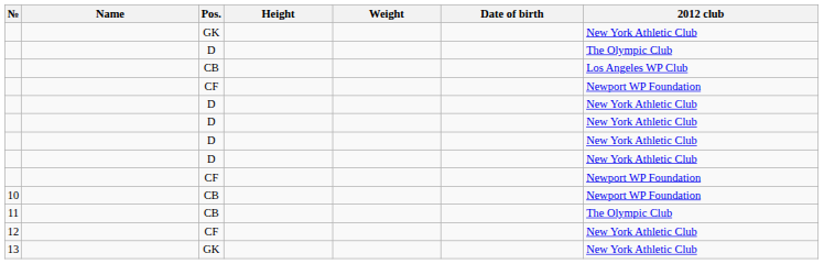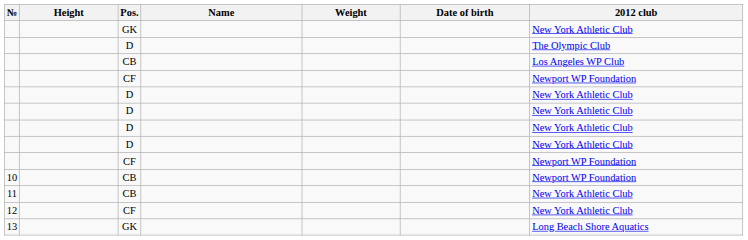columns swapped: Name <-> Height
11 | 2012 club: The Olympic Club -> New York Athletic Club
13 | 2012 club: New York Athletic Club -> Long Beach Shore Aquatics
